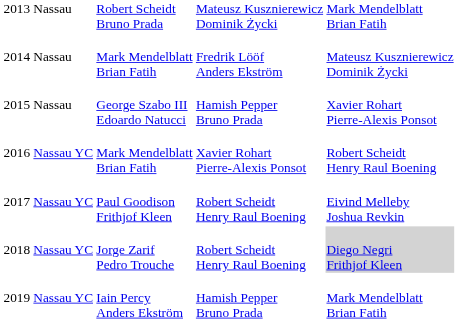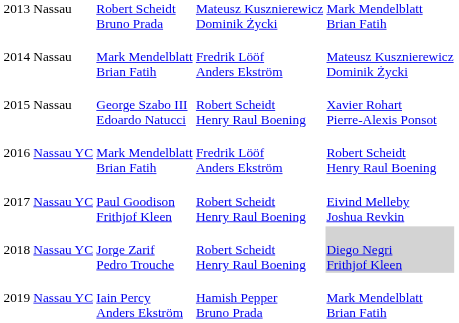2015 Nassau | column 3: Hamish Pepper Bruno Prada -> Robert Scheidt Henry Raul Boening
2016 Nassau YC | column 3: Xavier Rohart Pierre-Alexis Ponsot -> Fredrik Lööf Anders Ekström
